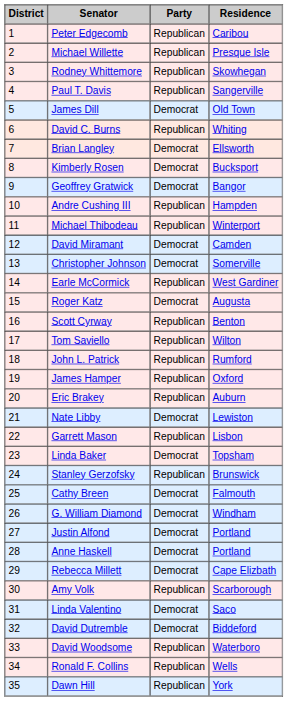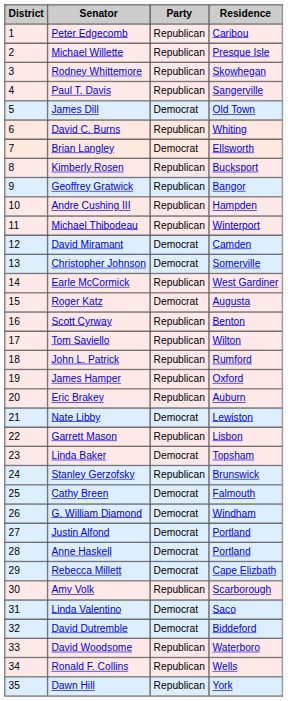Kimberly Rosen | Party: Democrat -> Republican
Geoffrey Gratwick | Party: Democrat -> Republican
